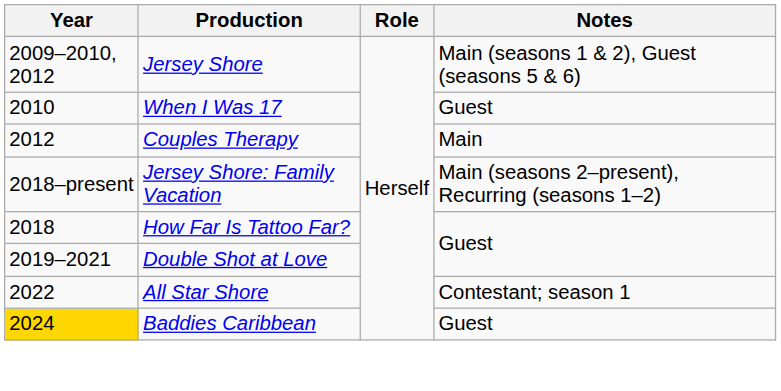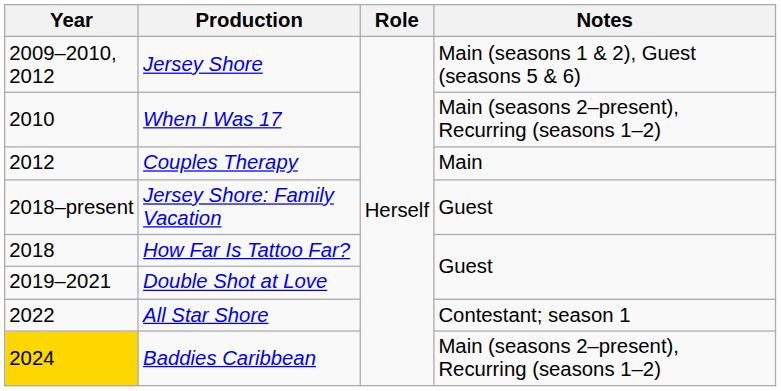When I Was 17 | Notes: Guest -> Main (seasons 2–present), Recurring (seasons 1–2)
Jersey Shore: Family Vacation | Notes: Main (seasons 2–present), Recurring (seasons 1–2) -> Guest
Baddies Caribbean | Notes: Guest -> Main (seasons 2–present), Recurring (seasons 1–2)
